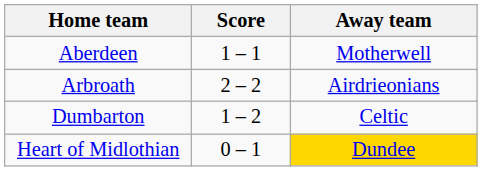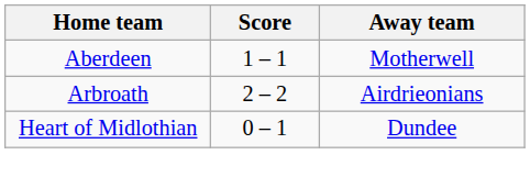- row: Dumbarton | 1 – 2 | Celtic
Heart of Midlothian | Away team: gold background -> no background
